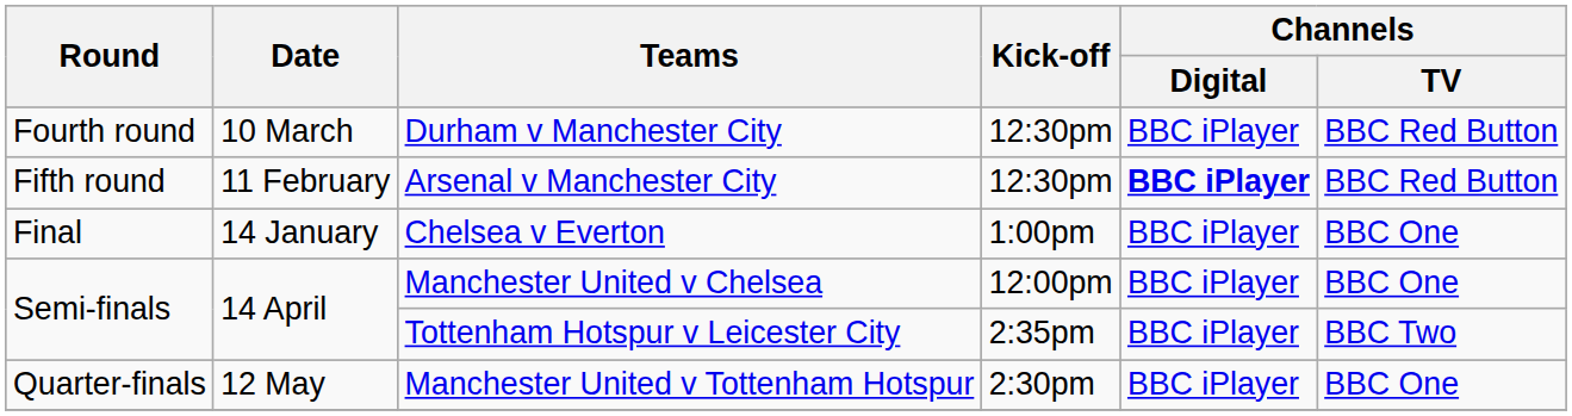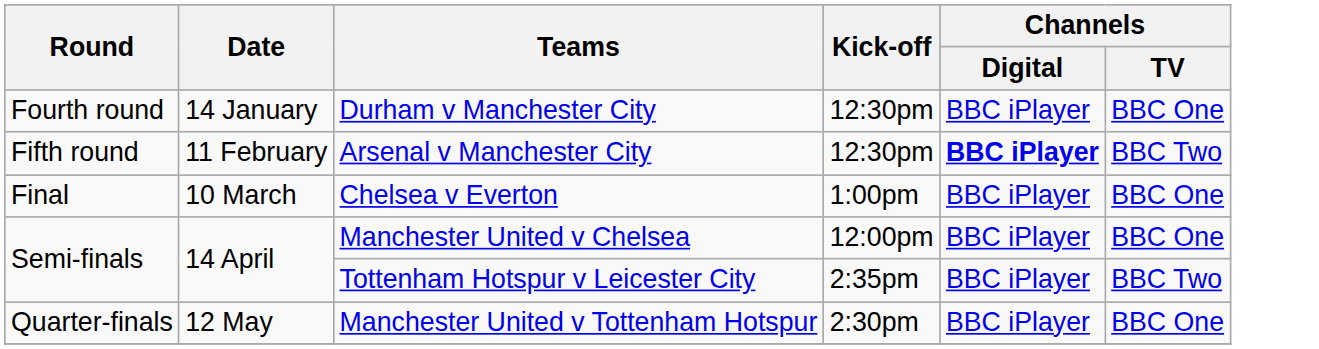Durham v Manchester City | Date: 10 March -> 14 January
Durham v Manchester City | Channels / TV: BBC Red Button -> BBC One
Arsenal v Manchester City | Channels / TV: BBC Red Button -> BBC Two
Chelsea v Everton | Date: 14 January -> 10 March
